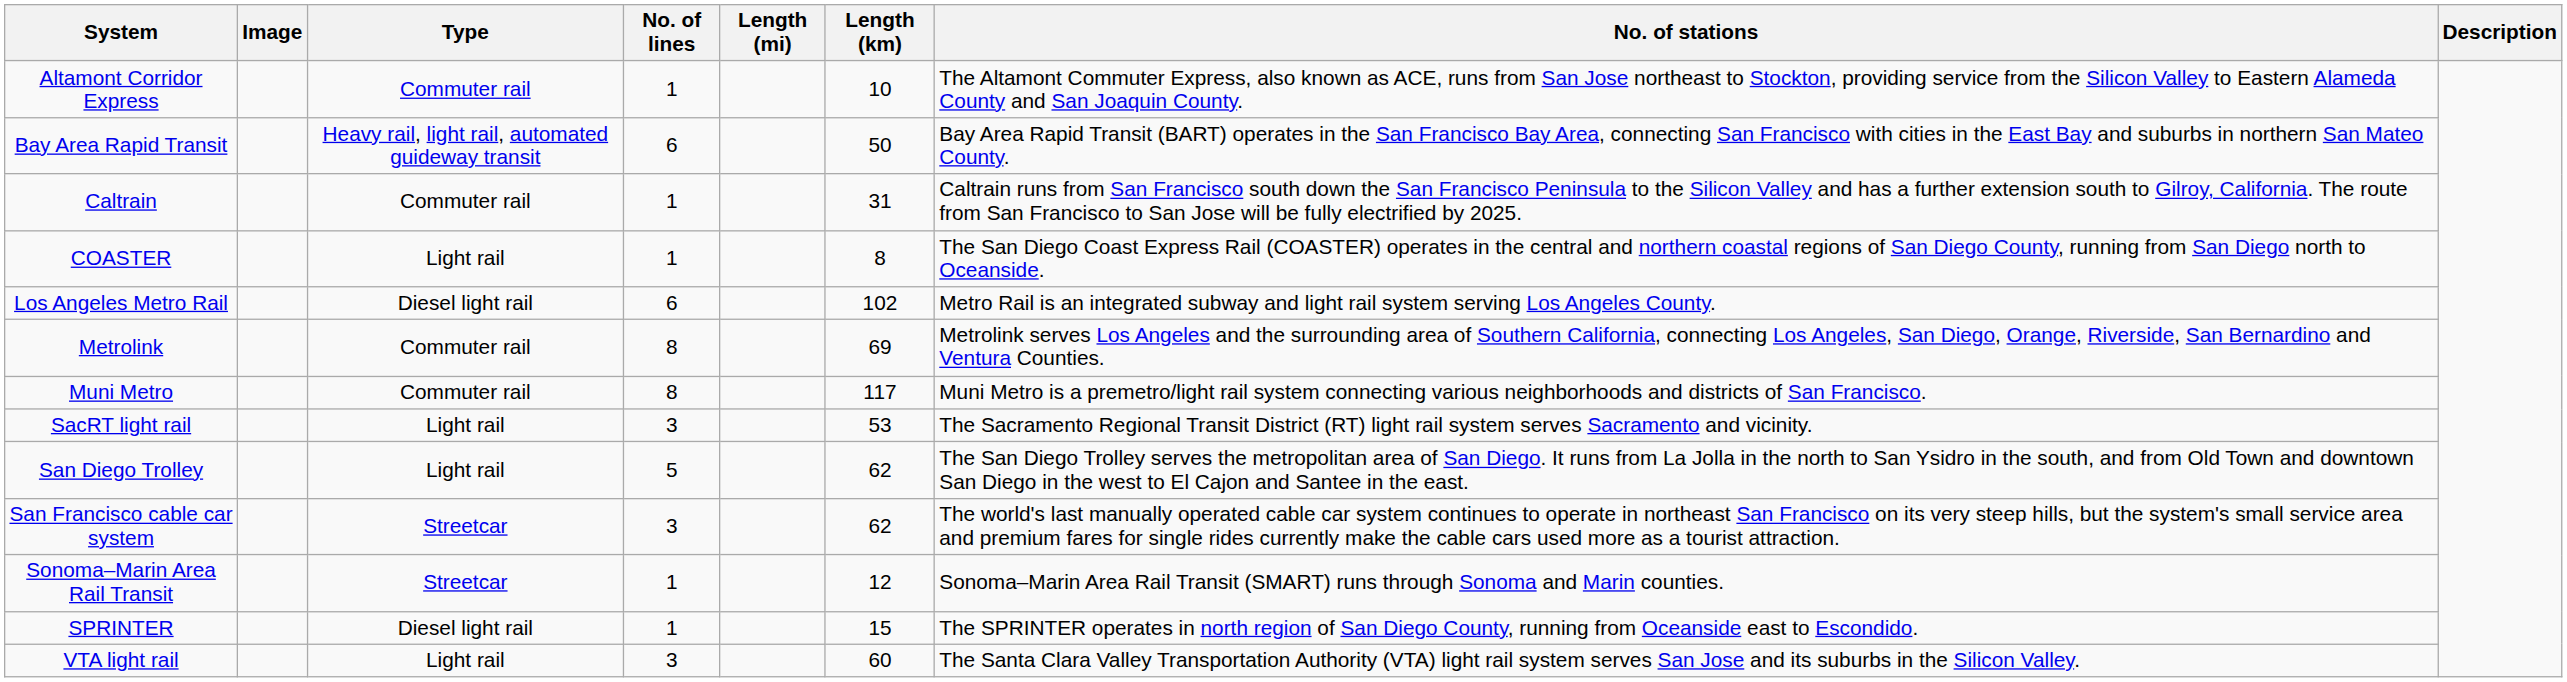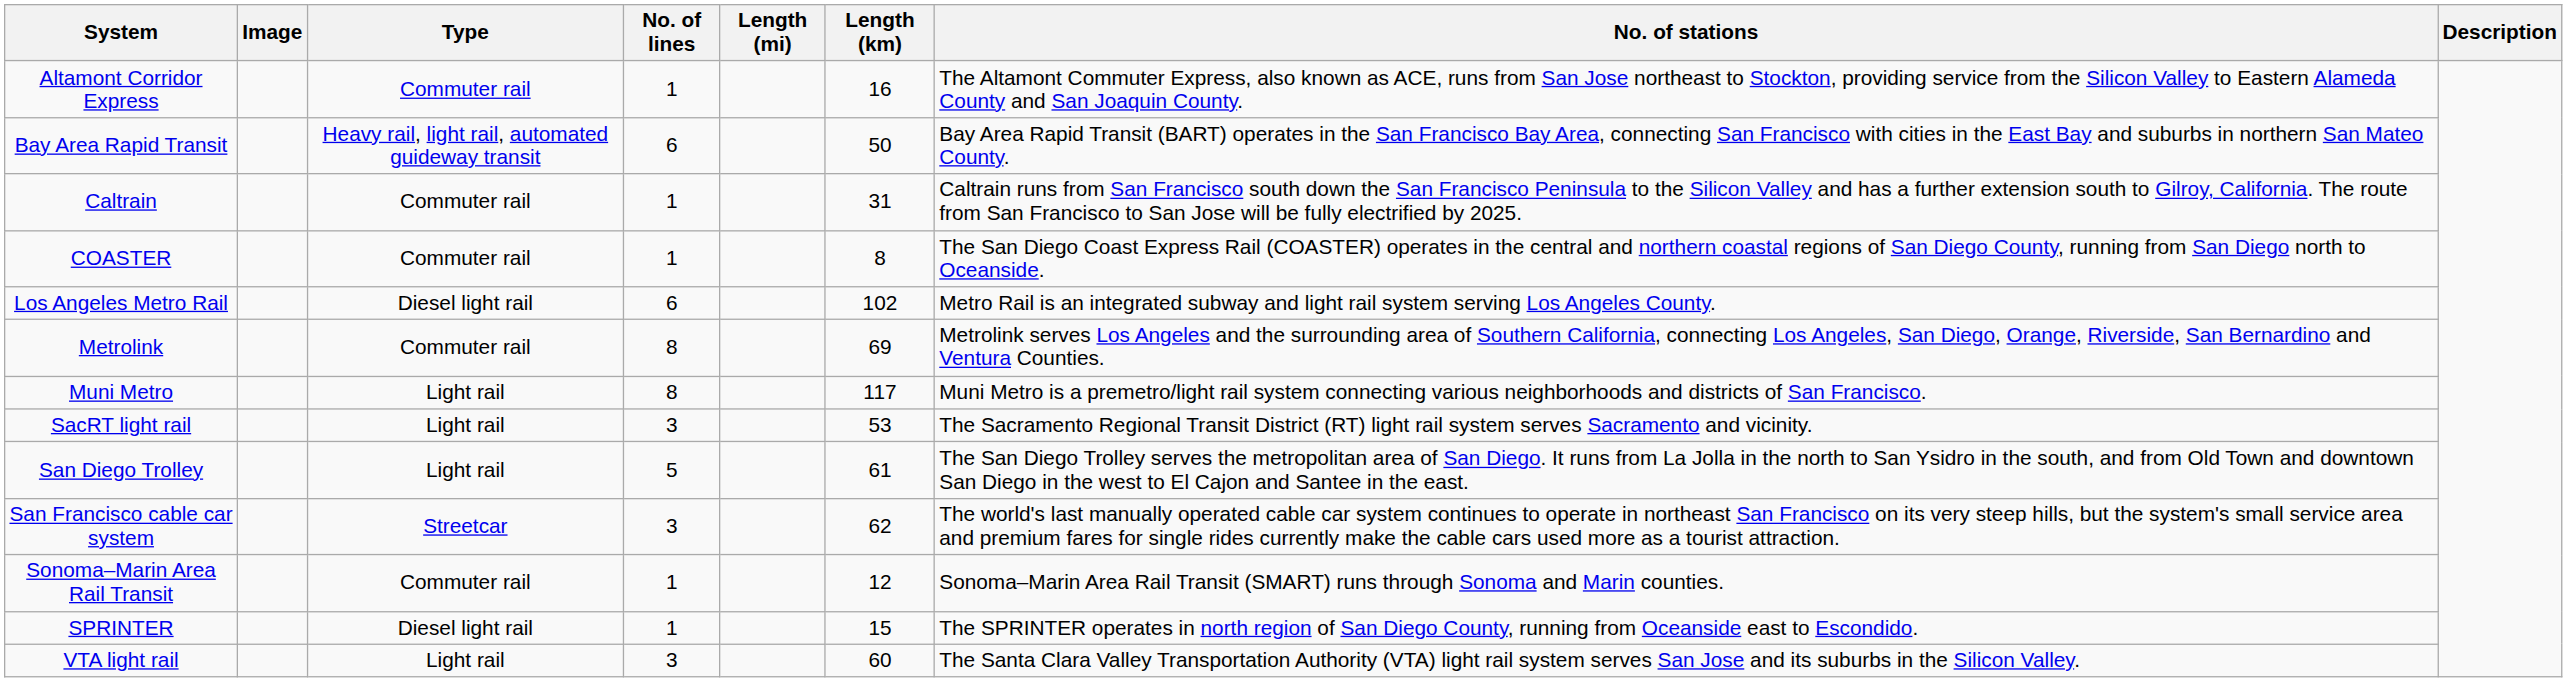Altamont Corridor Express | Length (km): 10 -> 16
COASTER | Type: Light rail -> Commuter rail
Muni Metro | Type: Commuter rail -> Light rail
San Diego Trolley | Length (km): 62 -> 61
Sonoma–Marin Area Rail Transit | Type: Streetcar -> Commuter rail
